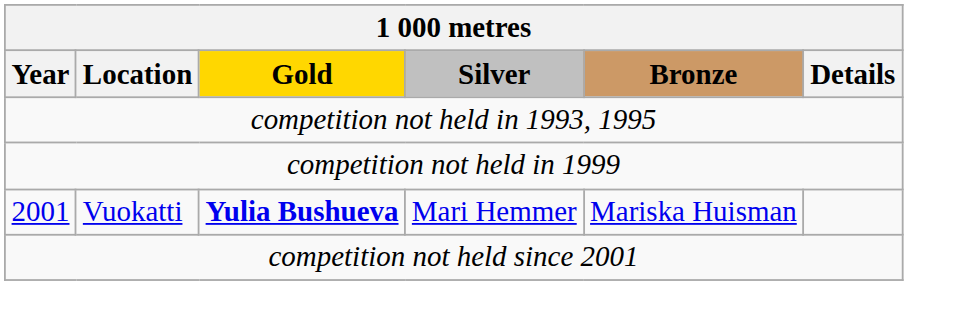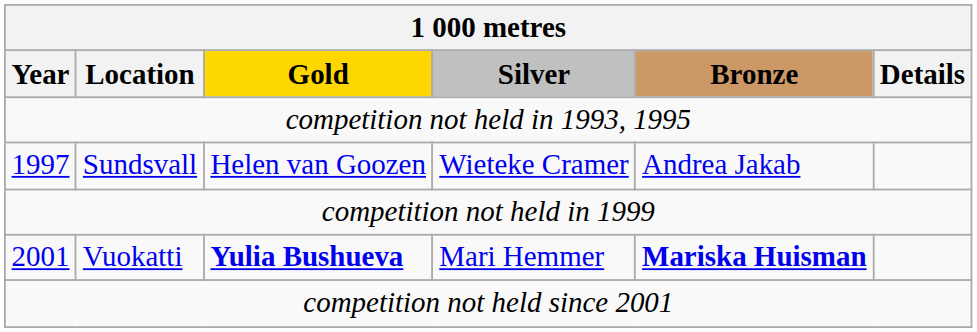+ row: 1997 | Sundsvall | Helen van Goozen | Wieteke Cramer | Andrea Jakab
2001 | Bronze: normal -> bold
